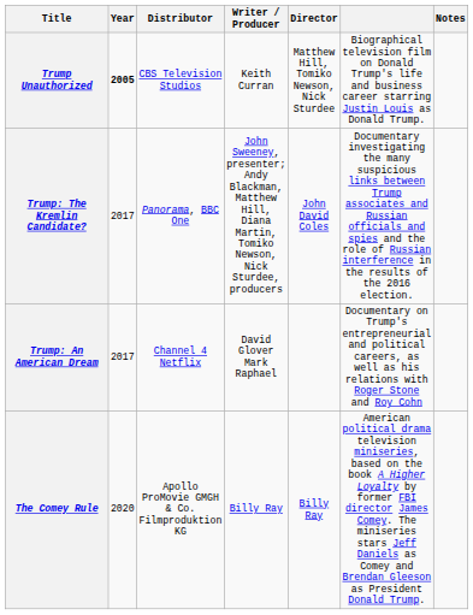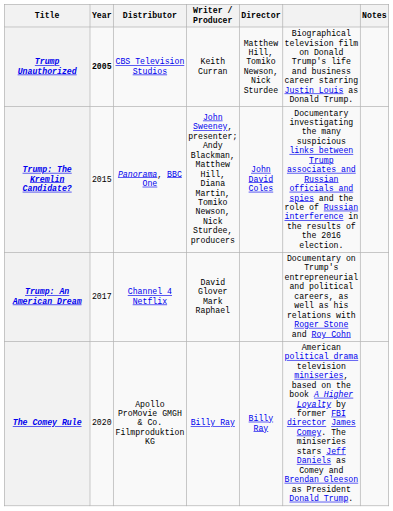Trump: The Kremlin Candidate? | Year: 2017 -> 2015
